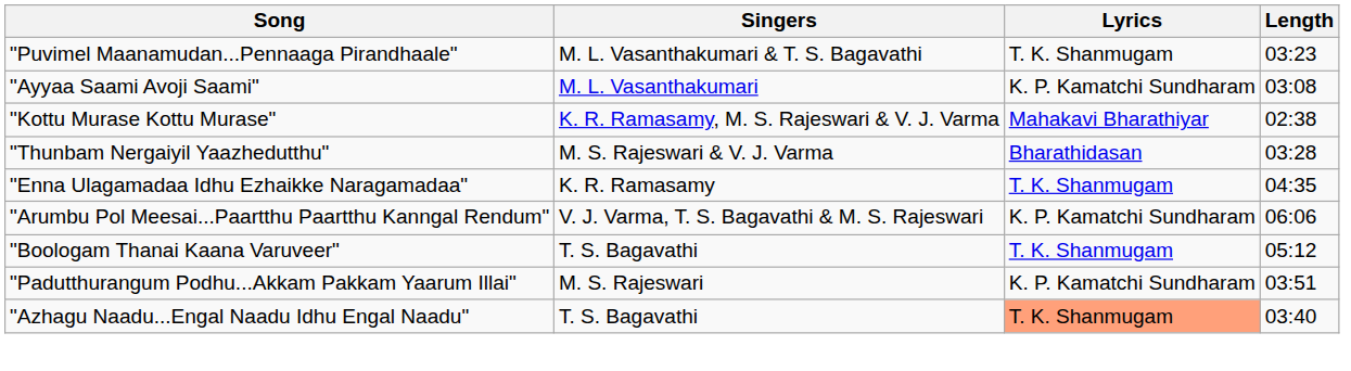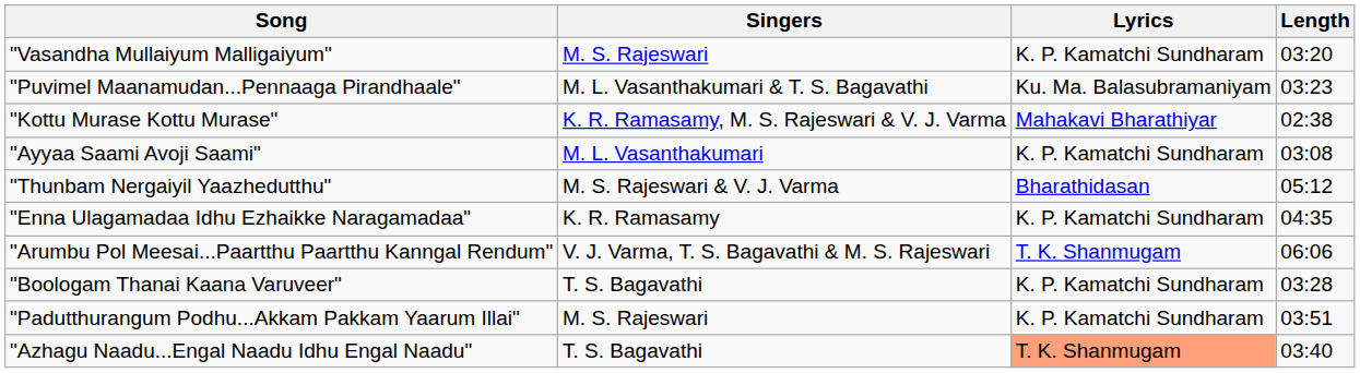+ row: "Vasandha Mullaiyum Malligaiyum" | M. S. Rajeswari | K. P. Kamatchi Sundharam | 03:20
"Puvimel Maanamudan...Pennaaga Pirandhaale" | Lyrics: T. K. Shanmugam -> Ku. Ma. Balasubramaniyam
rows swapped: "Kottu Murase Kottu Murase" <-> "Ayyaa Saami Avoji Saami"
"Thunbam Nergaiyil Yaazhedutthu" | Length: 03:28 -> 05:12
"Enna Ulagamadaa Idhu Ezhaikke Naragamadaa" | Lyrics: T. K. Shanmugam -> K. P. Kamatchi Sundharam
"Arumbu Pol Meesai...Paartthu Paartthu Kanngal Rendum" | Lyrics: K. P. Kamatchi Sundharam -> T. K. Shanmugam
"Boologam Thanai Kaana Varuveer" | Lyrics: T. K. Shanmugam -> K. P. Kamatchi Sundharam
"Boologam Thanai Kaana Varuveer" | Length: 05:12 -> 03:28
